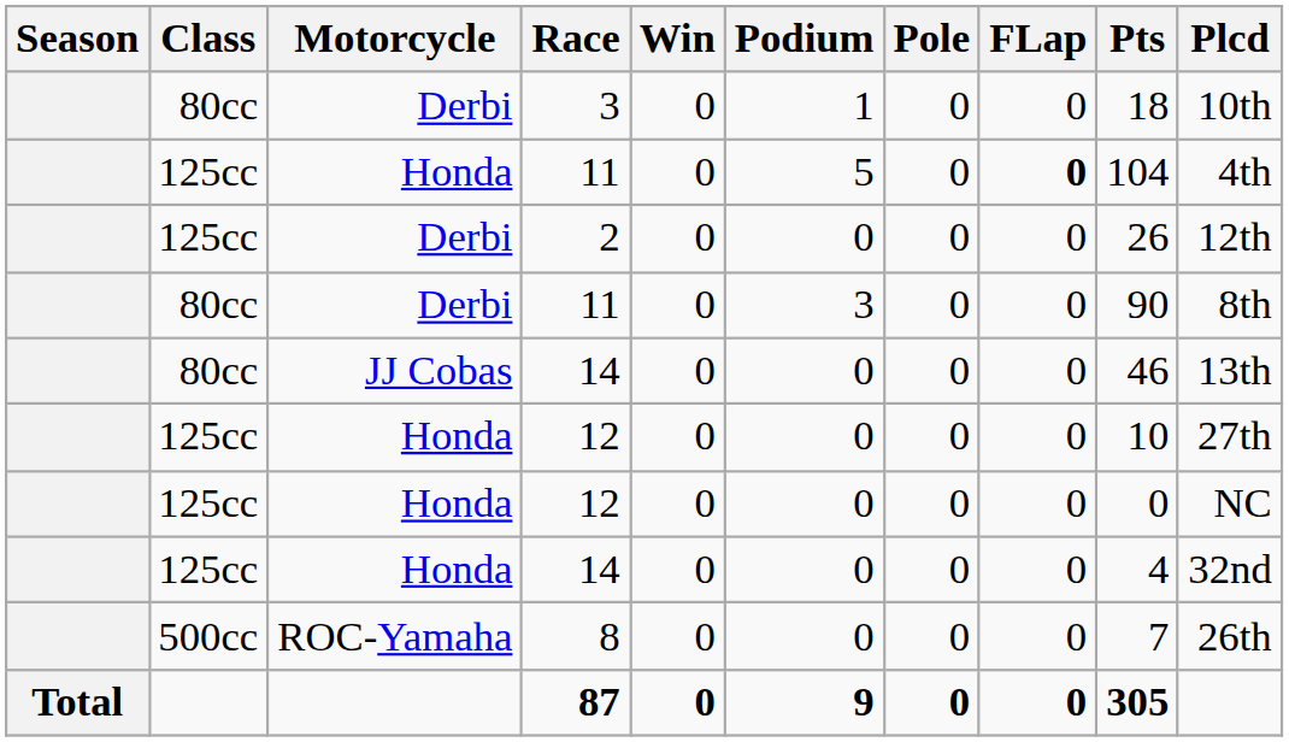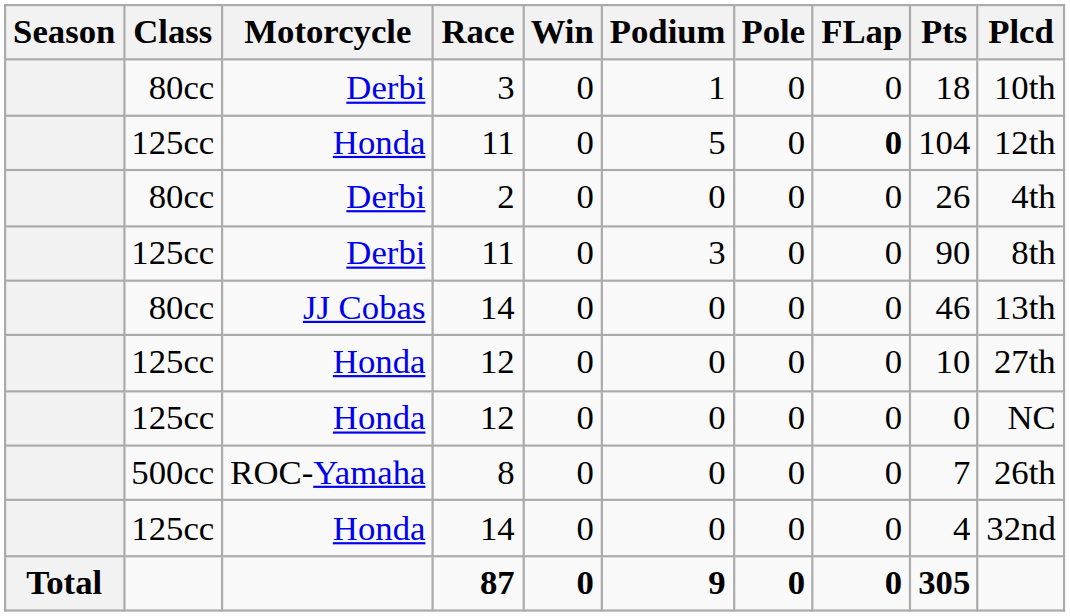Honda / 11 | Plcd: 4th -> 12th
2 | Class: 125cc -> 80cc
2 | Plcd: 12th -> 4th
Derbi / 11 | Class: 80cc -> 125cc
rows swapped: Honda / 14 <-> 8
